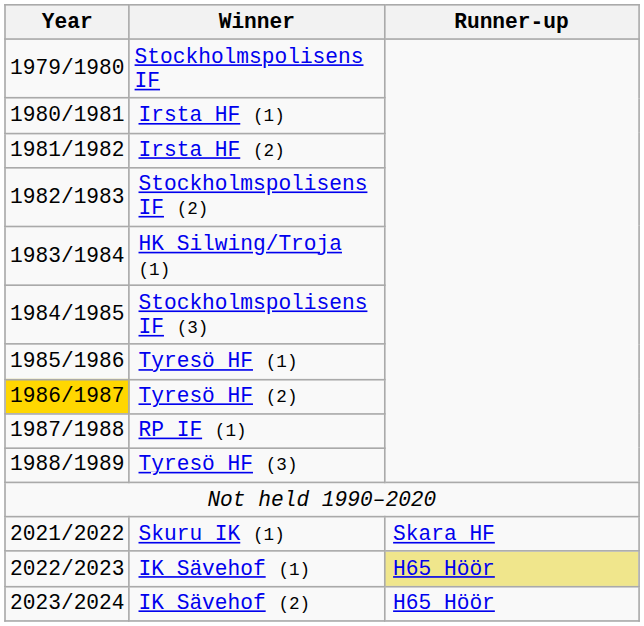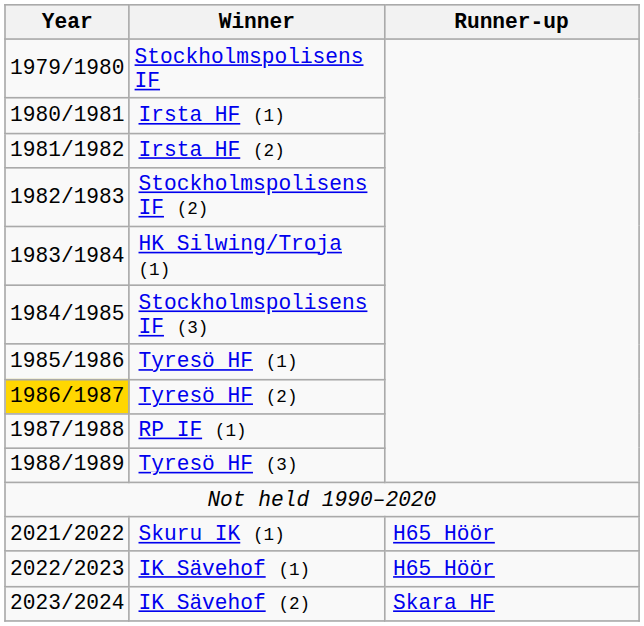Skuru IK (1) | Runner-up: Skara HF -> H65 Höör
IK Sävehof (1) | Runner-up: khaki background -> no background
IK Sävehof (2) | Runner-up: H65 Höör -> Skara HF
